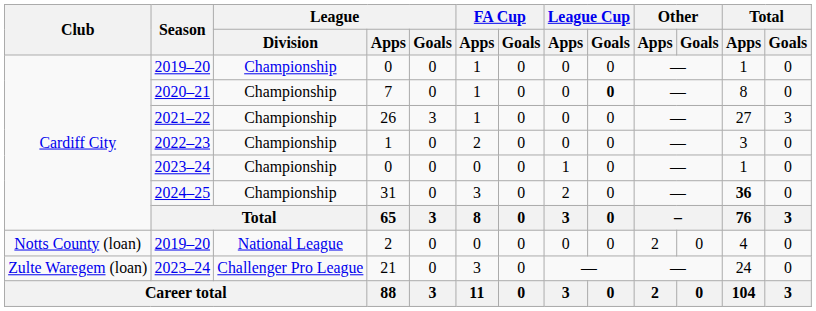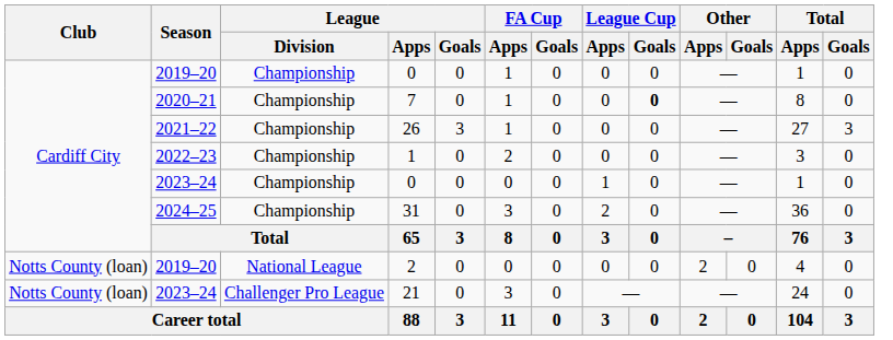31 | Total / Apps: bold -> normal
21 | Club: Zulte Waregem (loan) -> Notts County (loan)
